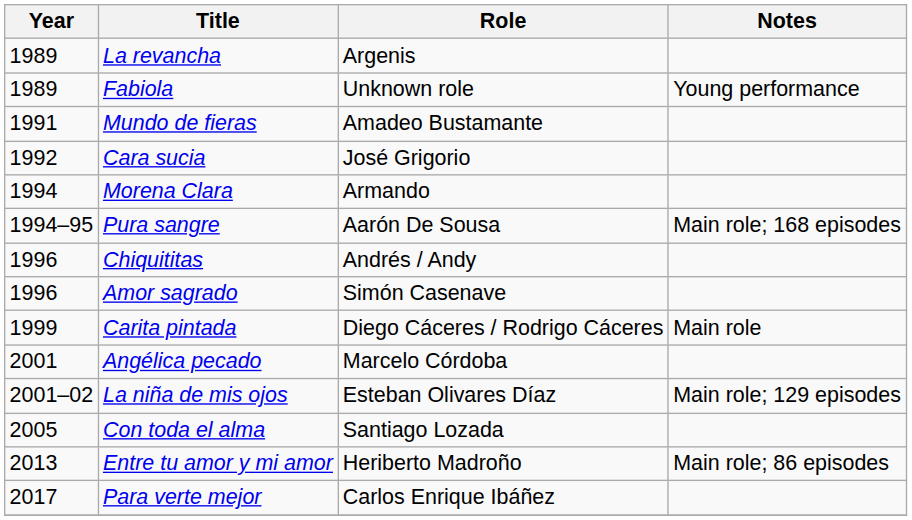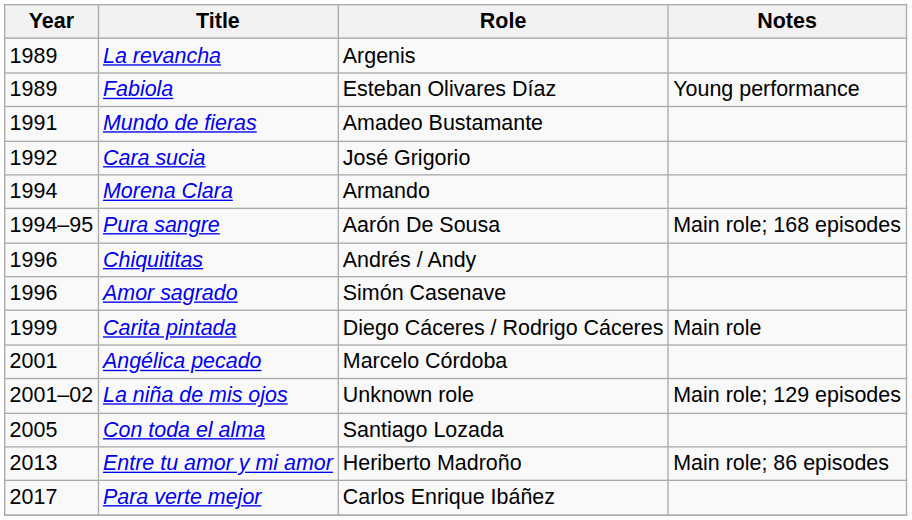Fabiola | Role: Unknown role -> Esteban Olivares Díaz
La niña de mis ojos | Role: Esteban Olivares Díaz -> Unknown role
